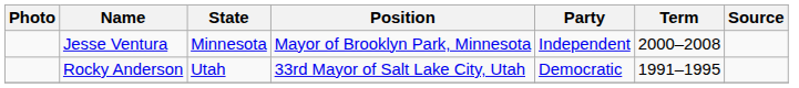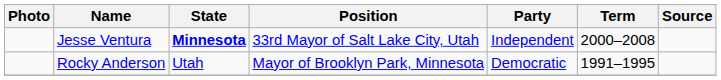Jesse Ventura | State: normal -> bold
Jesse Ventura | Position: Mayor of Brooklyn Park, Minnesota -> 33rd Mayor of Salt Lake City, Utah
Rocky Anderson | Position: 33rd Mayor of Salt Lake City, Utah -> Mayor of Brooklyn Park, Minnesota
